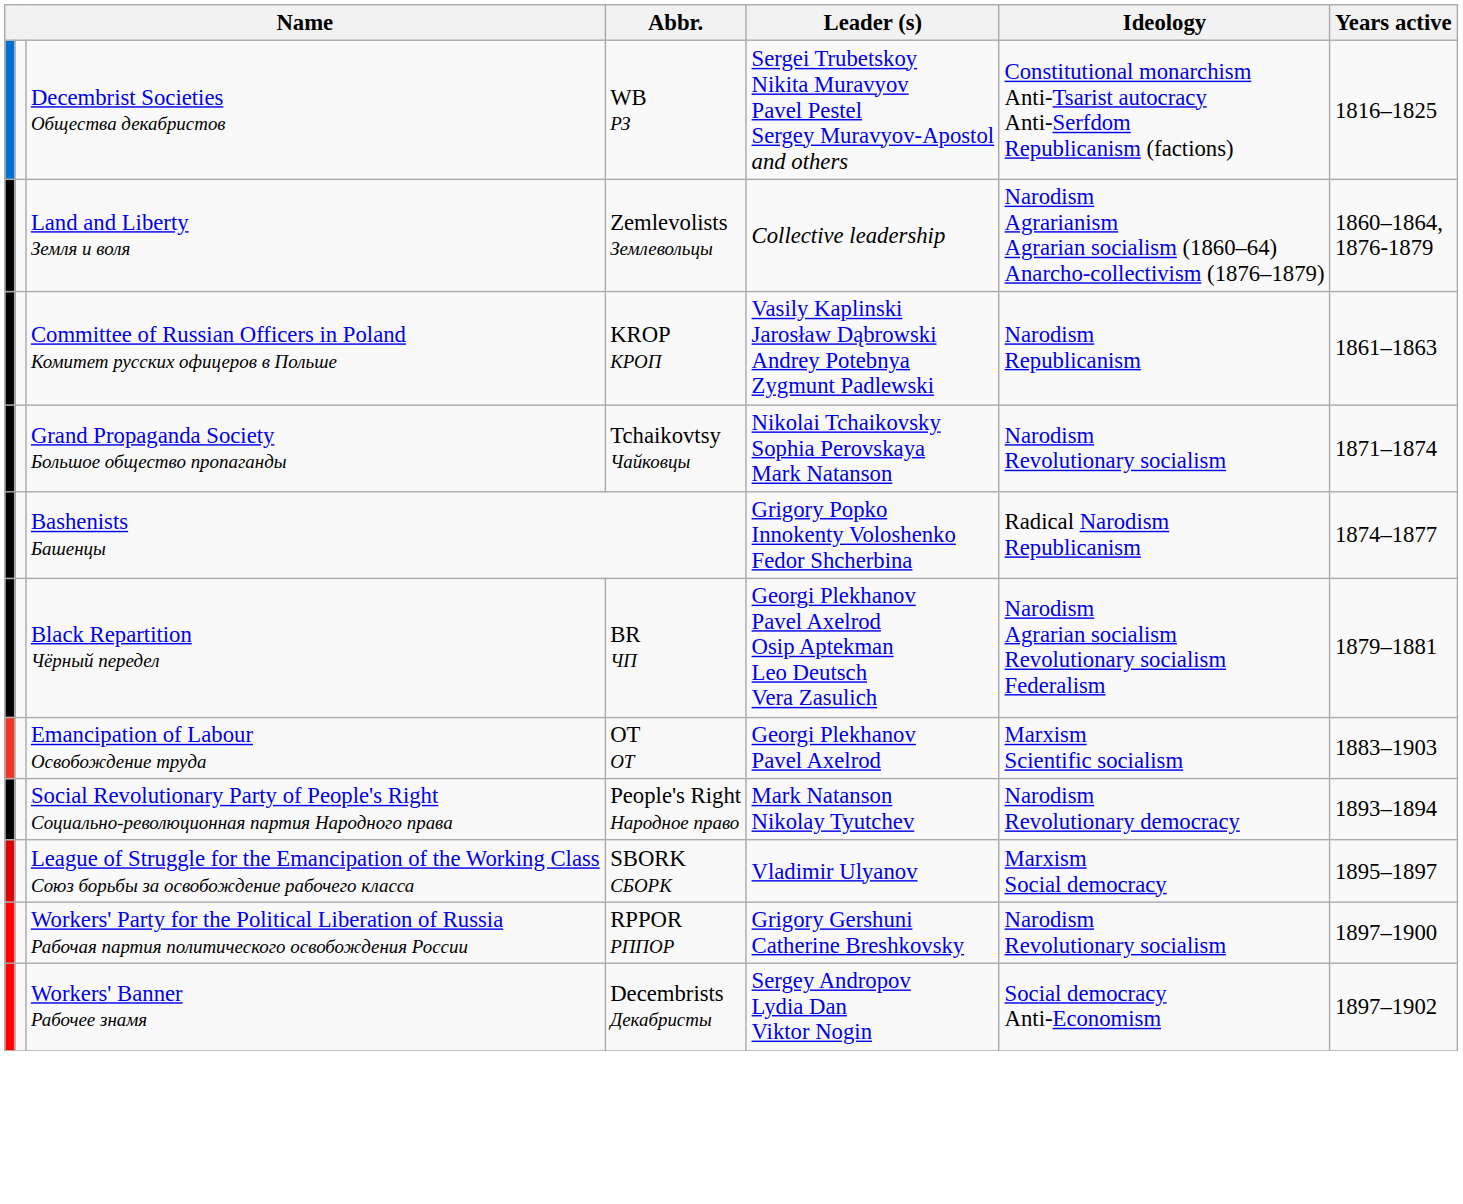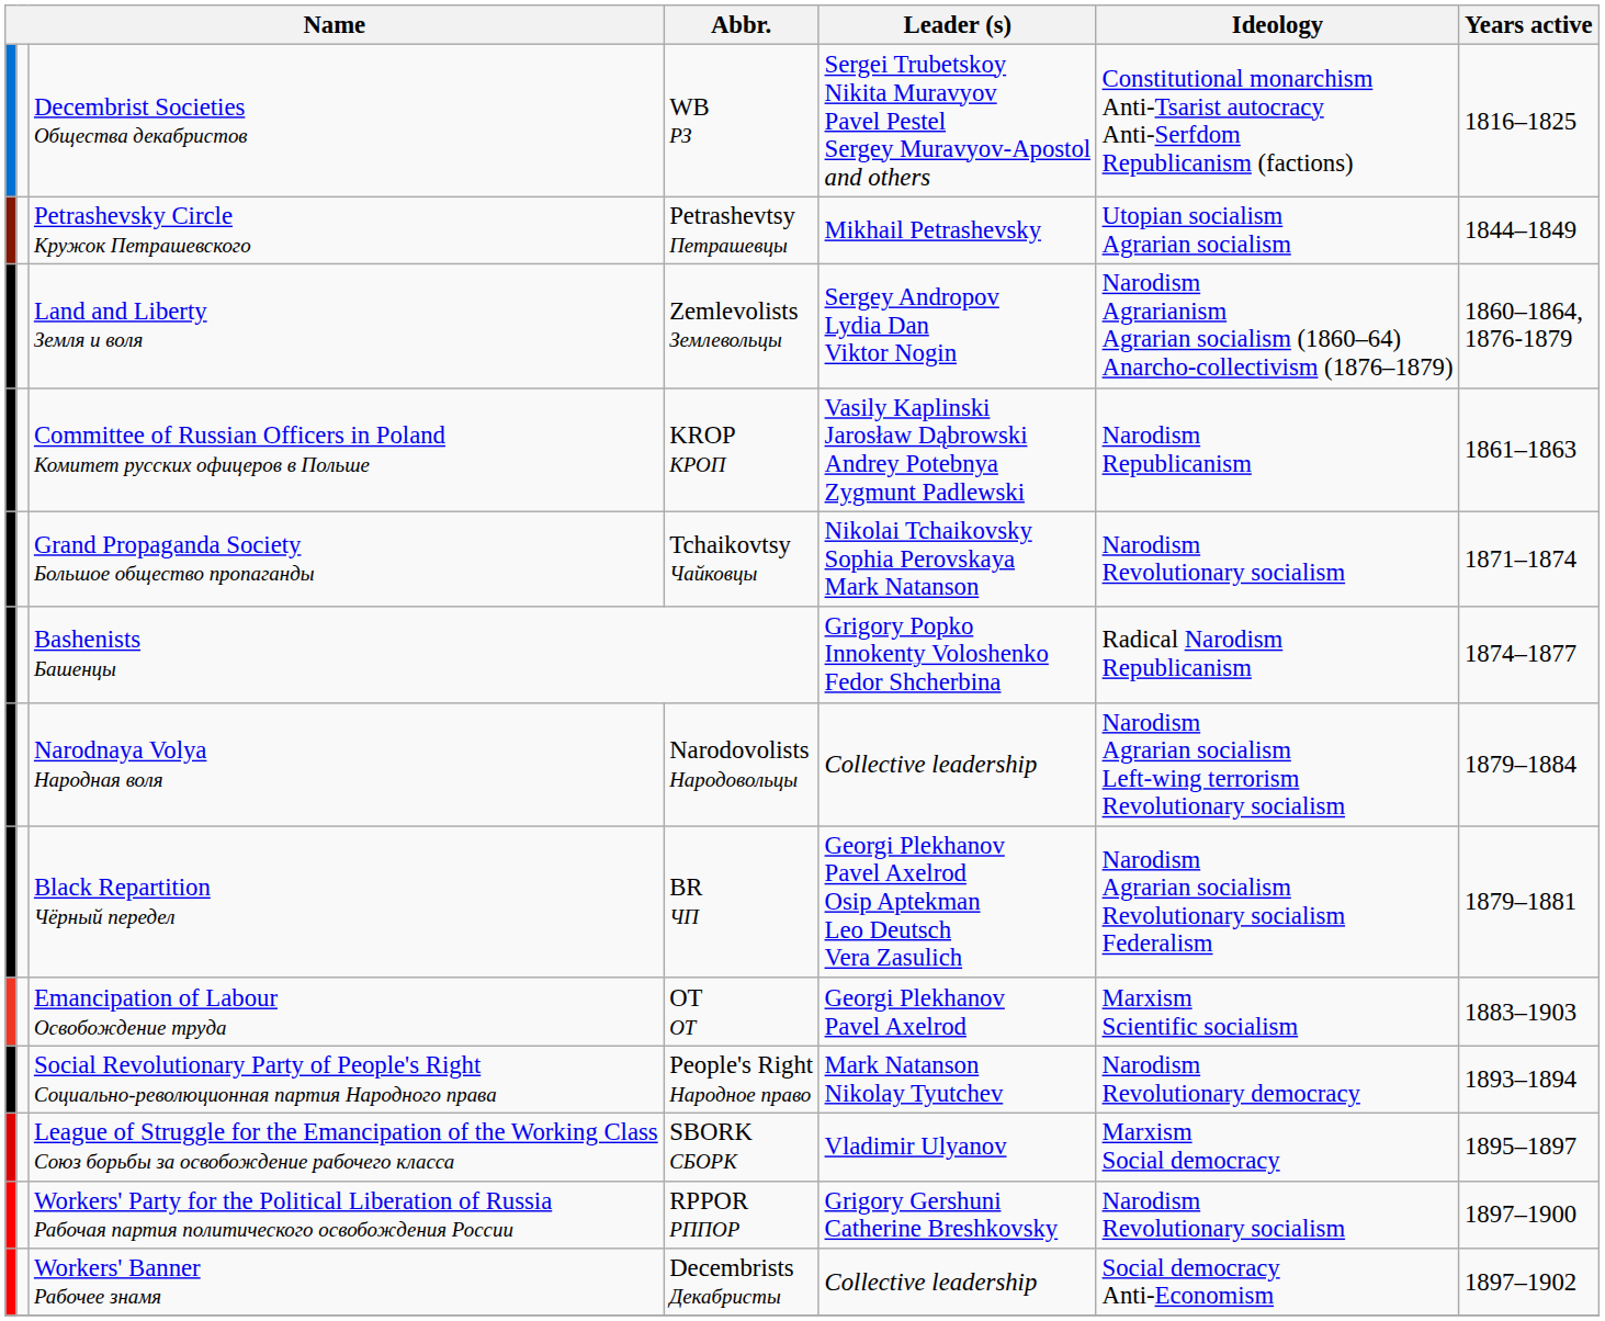+ row: Petrashevsky Circle Кружок Петрашевского | Petrashevtsy Петрашевцы | Mikhail Petrashevsky | Utopian socialism Agrarian socialism | 1844–1849
Land and Liberty Земля и воля | Leader (s): Collective leadership -> Sergey Andropov Lydia Dan Viktor Nogin
+ row: Narodnaya Volya Народная воля | Narodovolists Народовольцы | Collective leadership | Narodism Agrarian socialism Left-wing terrorism Revolutionary socialism | 1879–1884
Workers' Banner Рабочее знамя | Leader (s): Sergey Andropov Lydia Dan Viktor Nogin -> Collective leadership
